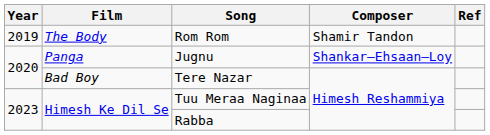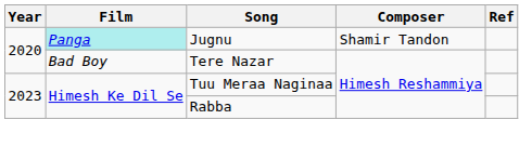- row: 2019 | The Body | Rom Rom | Shamir Tandon
Jugnu | Film: no background -> paleturquoise background
Jugnu | Composer: Shankar–Ehsaan–Loy -> Shamir Tandon
